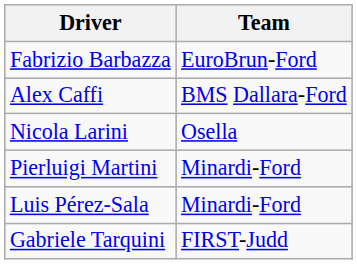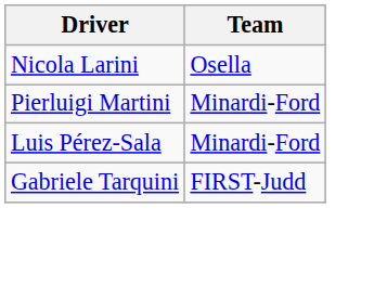- row: Fabrizio Barbazza | EuroBrun-Ford
- row: Alex Caffi | BMS Dallara-Ford
